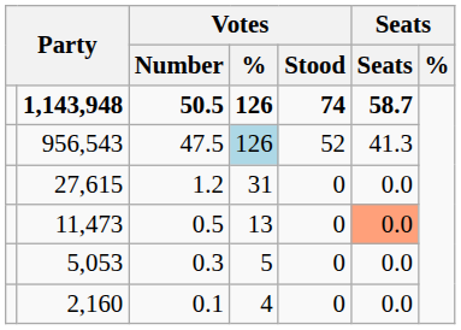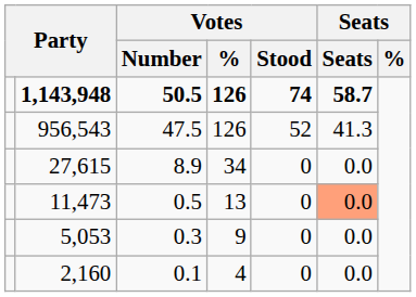956,543 | Votes / %: lightblue background -> no background
27,615 | Votes / Number: 1.2 -> 8.9
27,615 | Votes / %: 31 -> 34
5,053 | Votes / %: 5 -> 9
